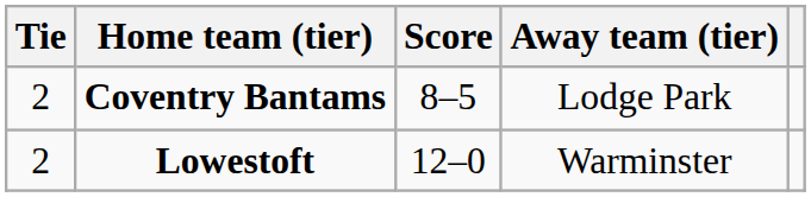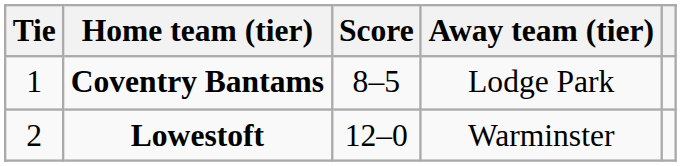Coventry Bantams | Tie: 2 -> 1
